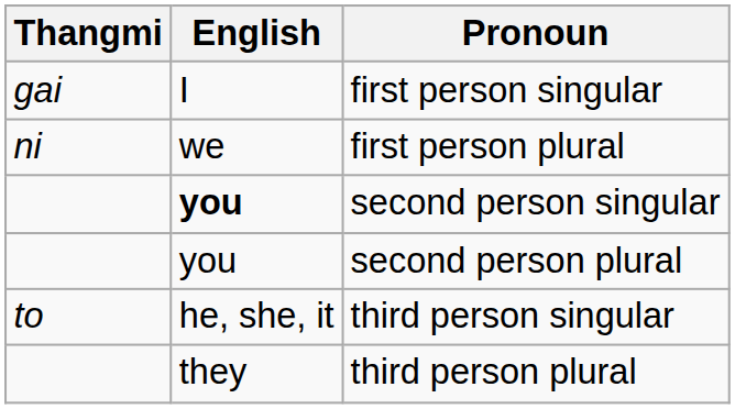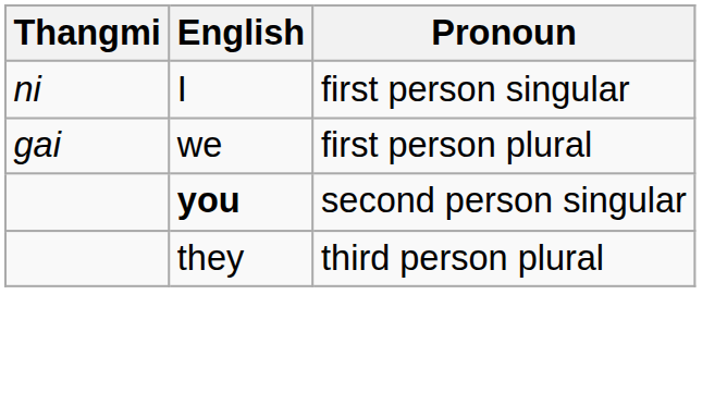first person singular | Thangmi: gai -> ni
first person plural | Thangmi: ni -> gai
- row: you | second person plural
- row: to | he, she, it | third person singular
